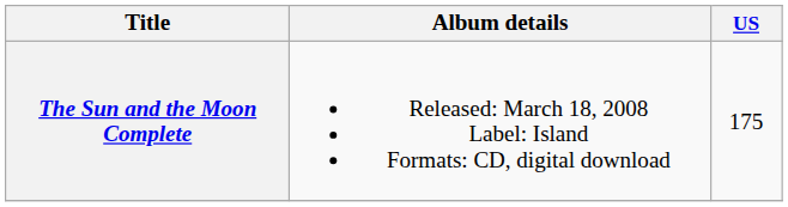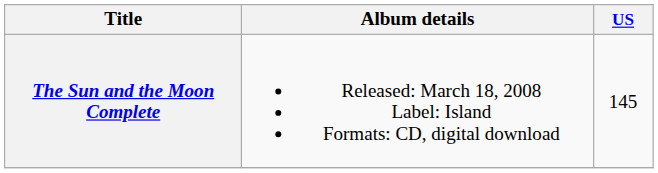The Sun and the Moon Complete | US: 175 -> 145
